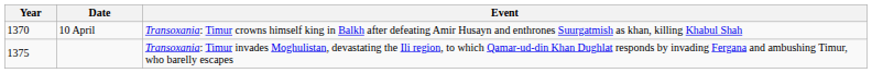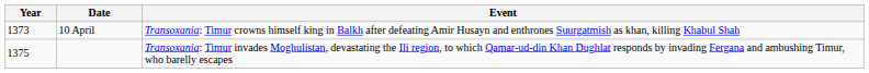10 April | Year: 1370 -> 1373
